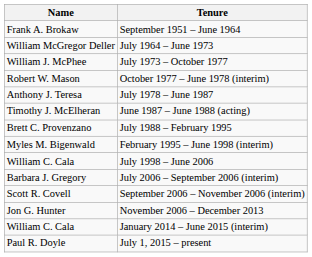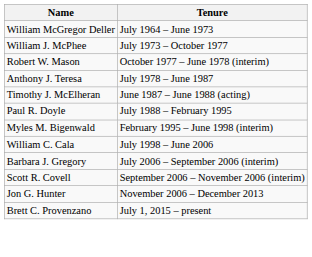- row: Frank A. Brokaw | September 1951 – June 1964
July 1988 – February 1995 | Name: Brett C. Provenzano -> Paul R. Doyle
- row: William C. Cala | January 2014 – June 2015 (interim)
July 1, 2015 – present | Name: Paul R. Doyle -> Brett C. Provenzano
